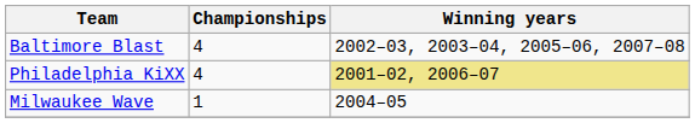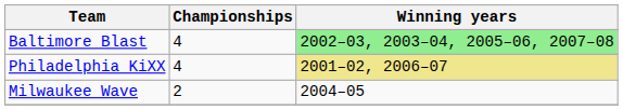Baltimore Blast | Winning years: no background -> lightgreen background
Milwaukee Wave | Championships: 1 -> 2
